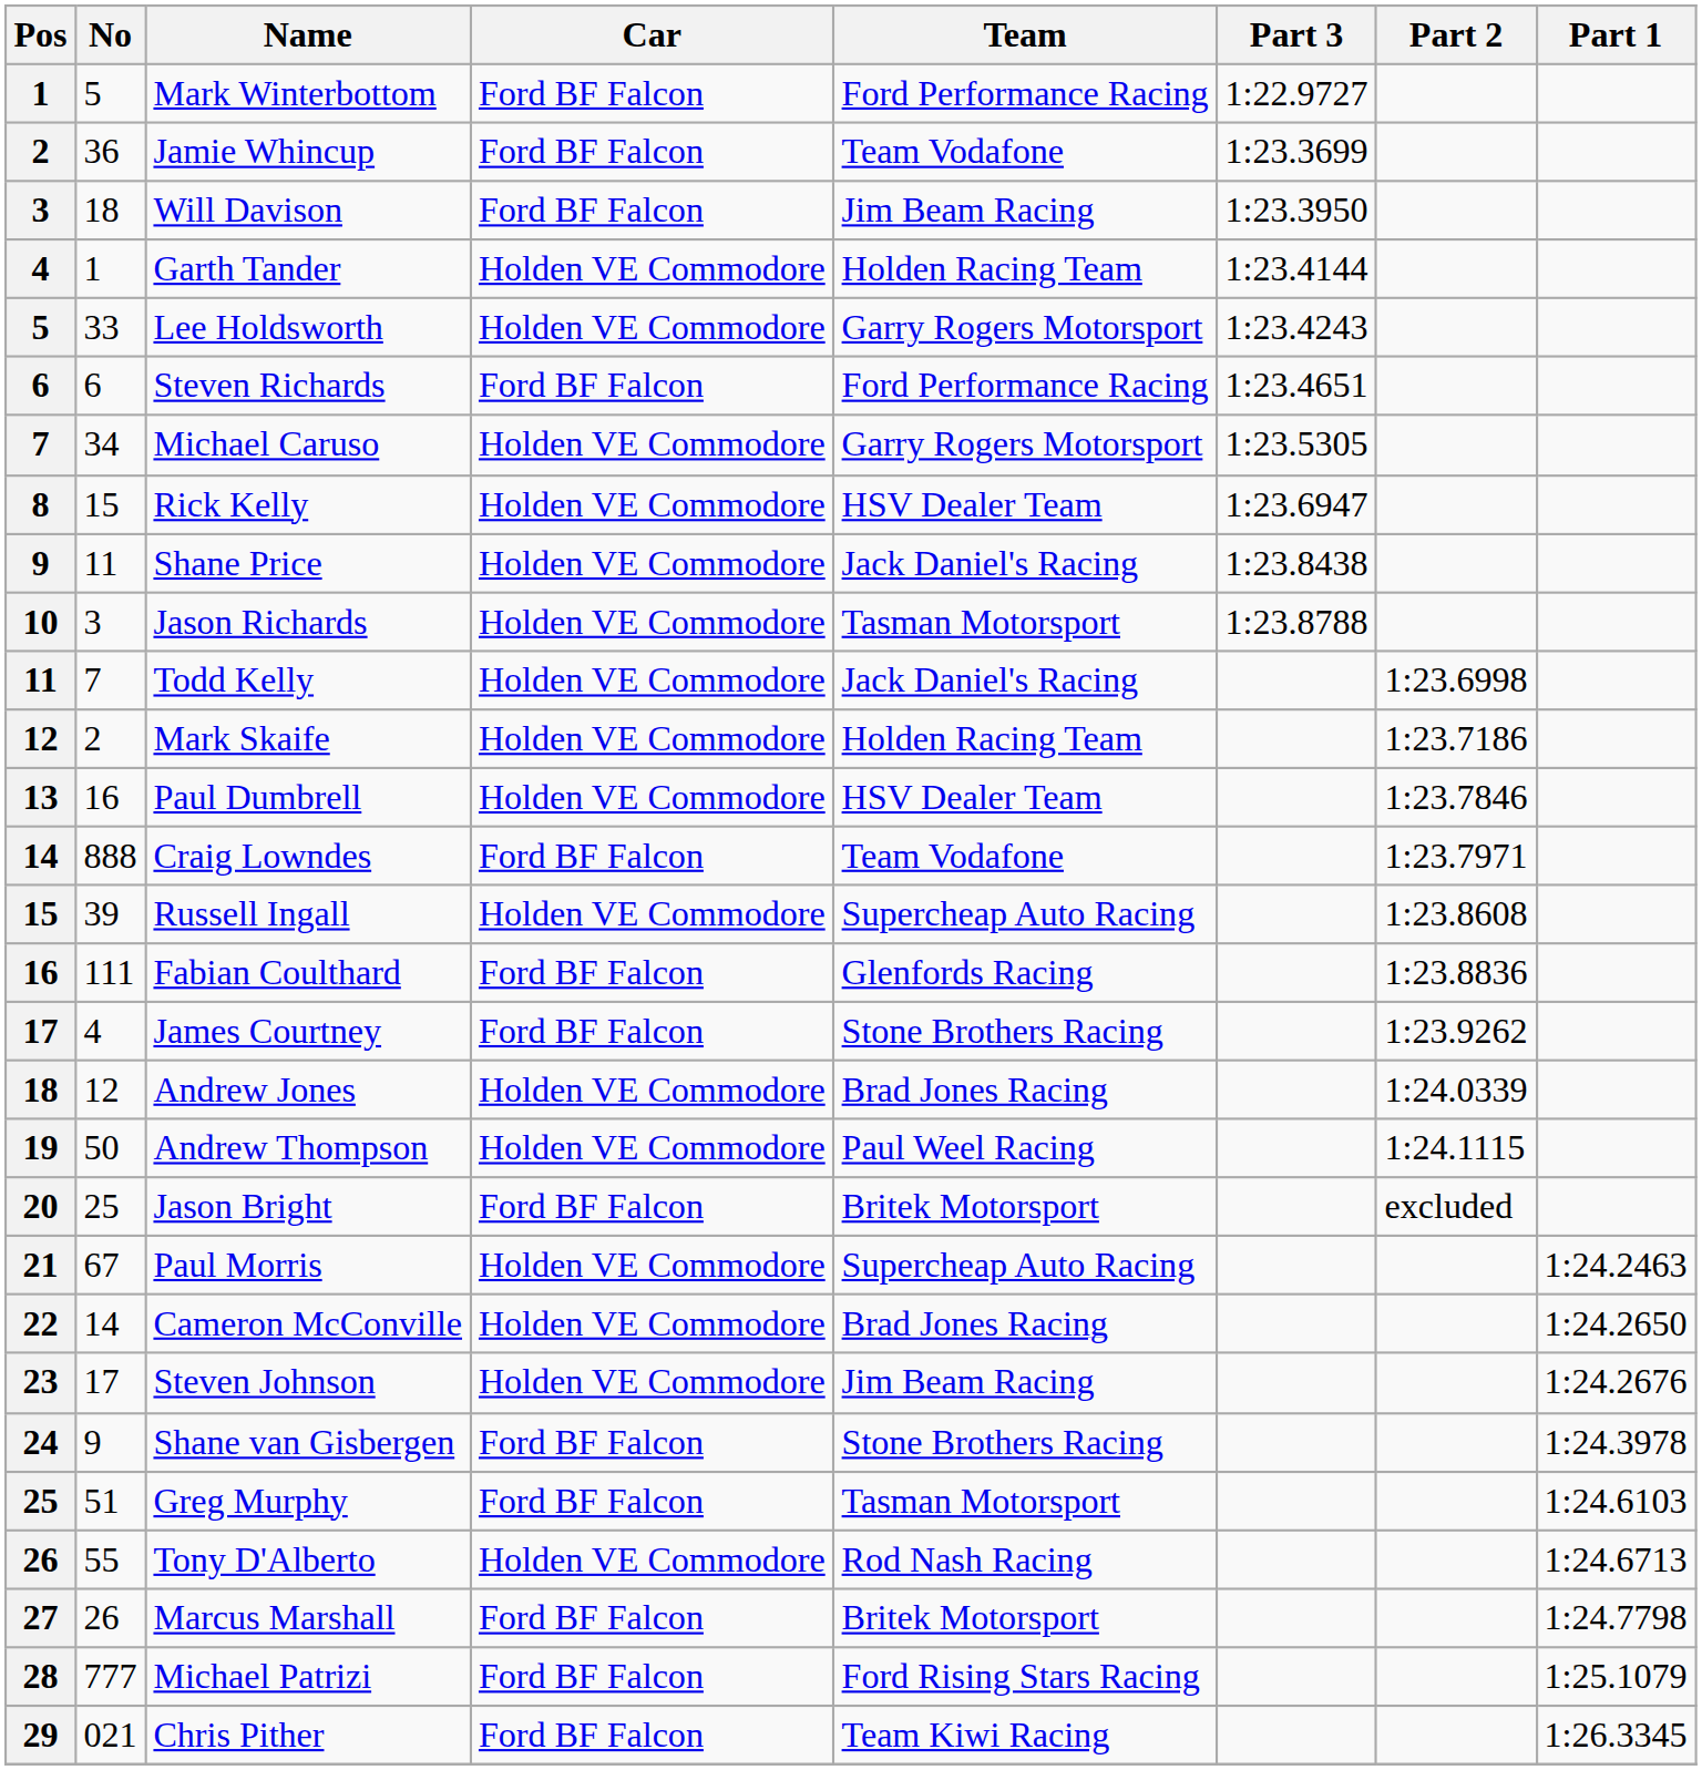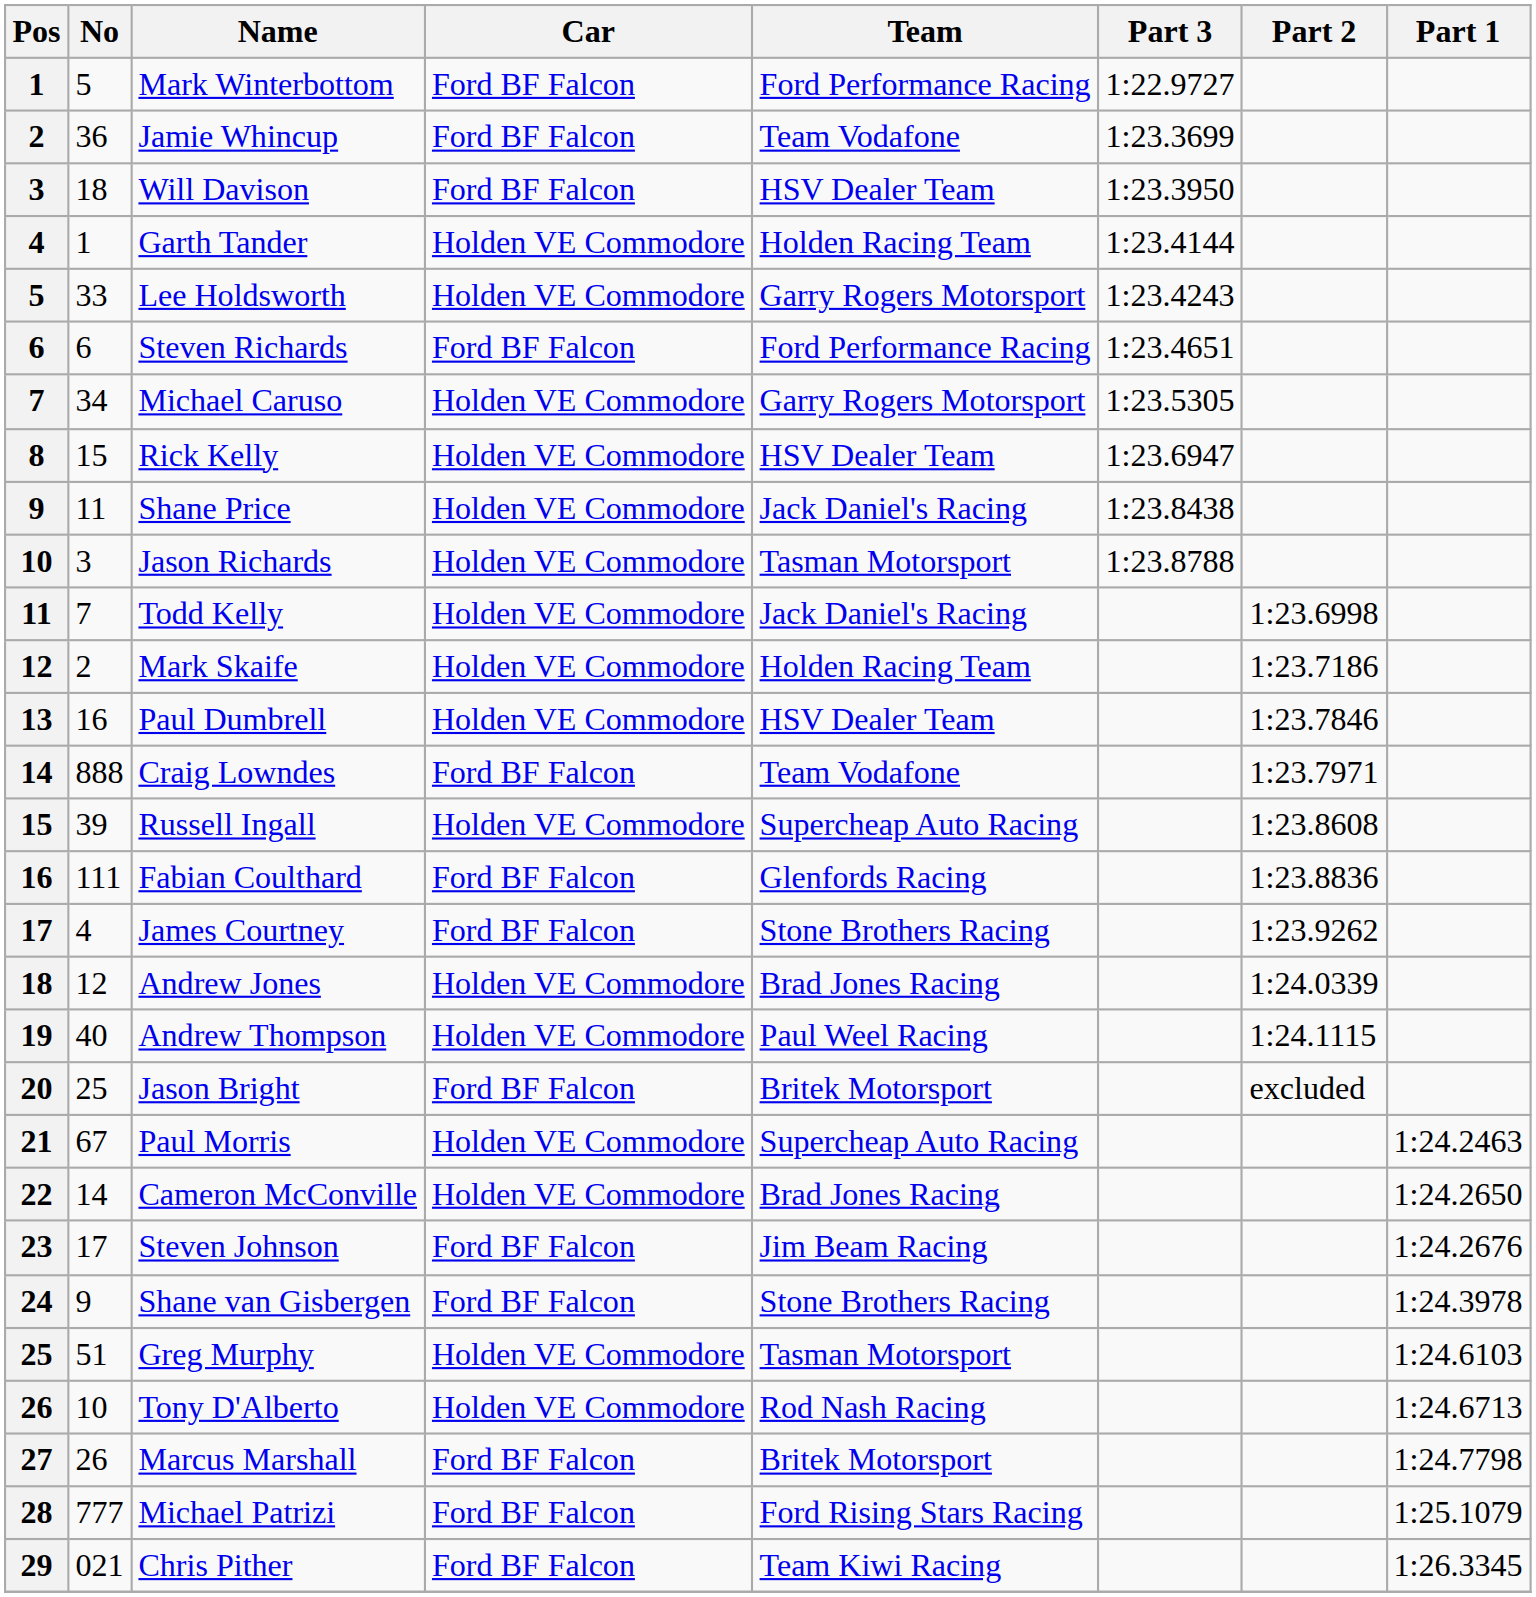Will Davison | Team: Jim Beam Racing -> HSV Dealer Team
Andrew Thompson | No: 50 -> 40
Steven Johnson | Car: Holden VE Commodore -> Ford BF Falcon
Greg Murphy | Car: Ford BF Falcon -> Holden VE Commodore
Tony D'Alberto | No: 55 -> 10
